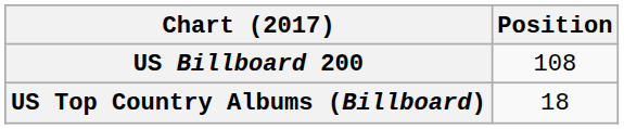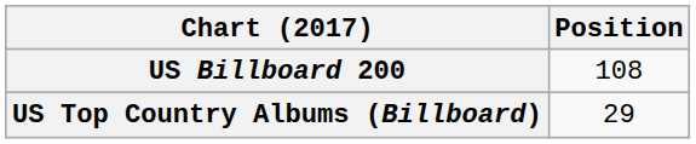US Top Country Albums (Billboard) | Position: 18 -> 29
